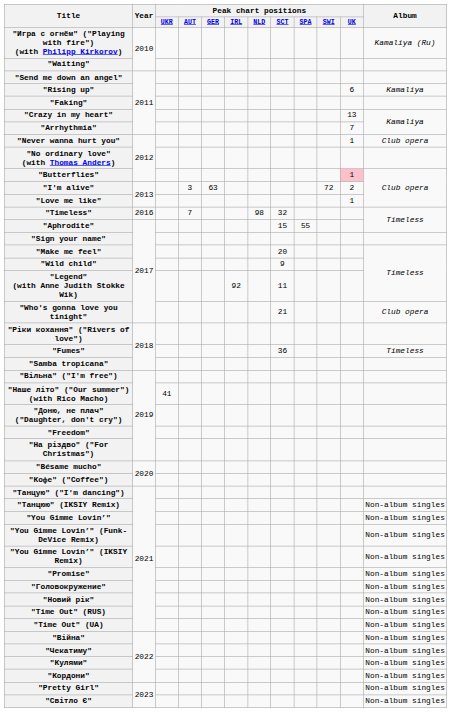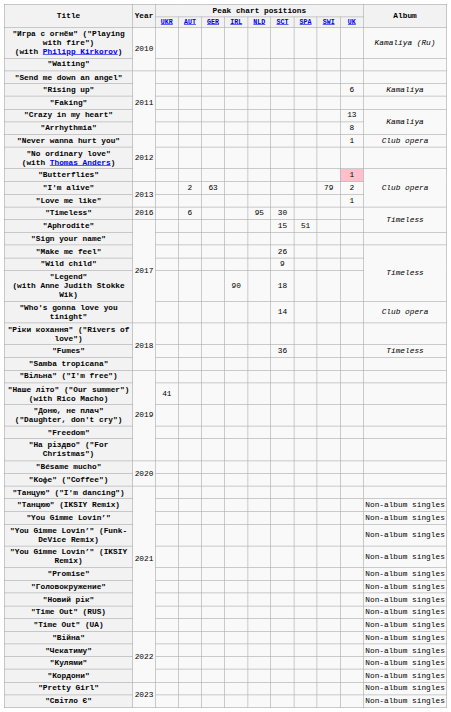"Arrhythmia" | Peak chart positions / UK: 7 -> 8
"I'm alive" | Peak chart positions / AUT: 3 -> 2
"I'm alive" | Peak chart positions / SWI: 72 -> 79
"Timeless" | Peak chart positions / AUT: 7 -> 6
"Timeless" | Peak chart positions / NLD: 98 -> 95
"Timeless" | Peak chart positions / SCT: 32 -> 30
"Aphrodite" | Peak chart positions / SPA: 55 -> 51
"Make me feel" | Peak chart positions / SCT: 20 -> 26
"Legend" (with Anne Judith Stokke Wik) | Peak chart positions / IRL: 92 -> 90
"Legend" (with Anne Judith Stokke Wik) | Peak chart positions / SCT: 11 -> 18
"Who's gonna love you tinight" | Peak chart positions / SCT: 21 -> 14
